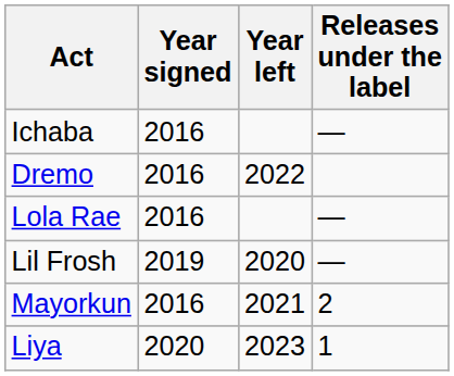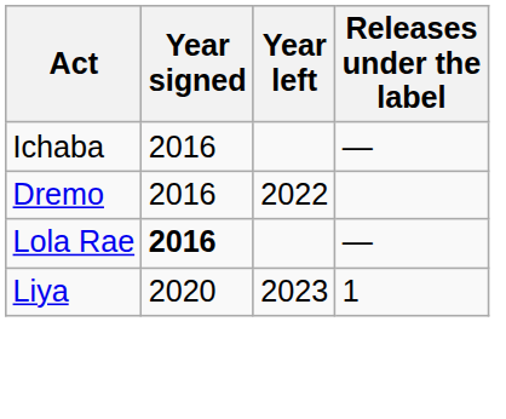Lola Rae | Year signed: normal -> bold
- row: Lil Frosh | 2019 | 2020 | —
- row: Mayorkun | 2016 | 2021 | 2
